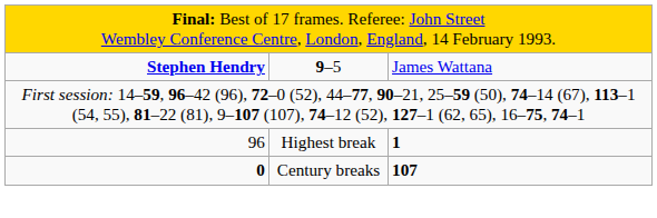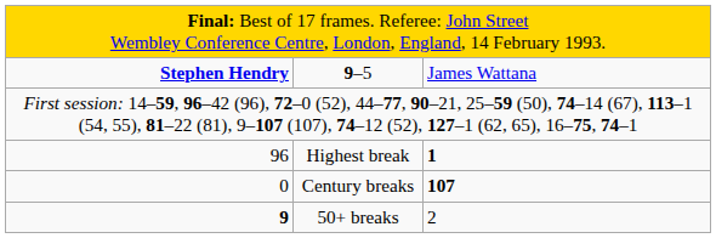Century breaks | column 1: bold -> normal
+ row: 9 | 50+ breaks | 2
